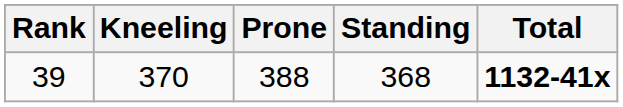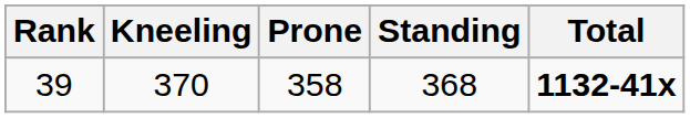39 | Prone: 388 -> 358
